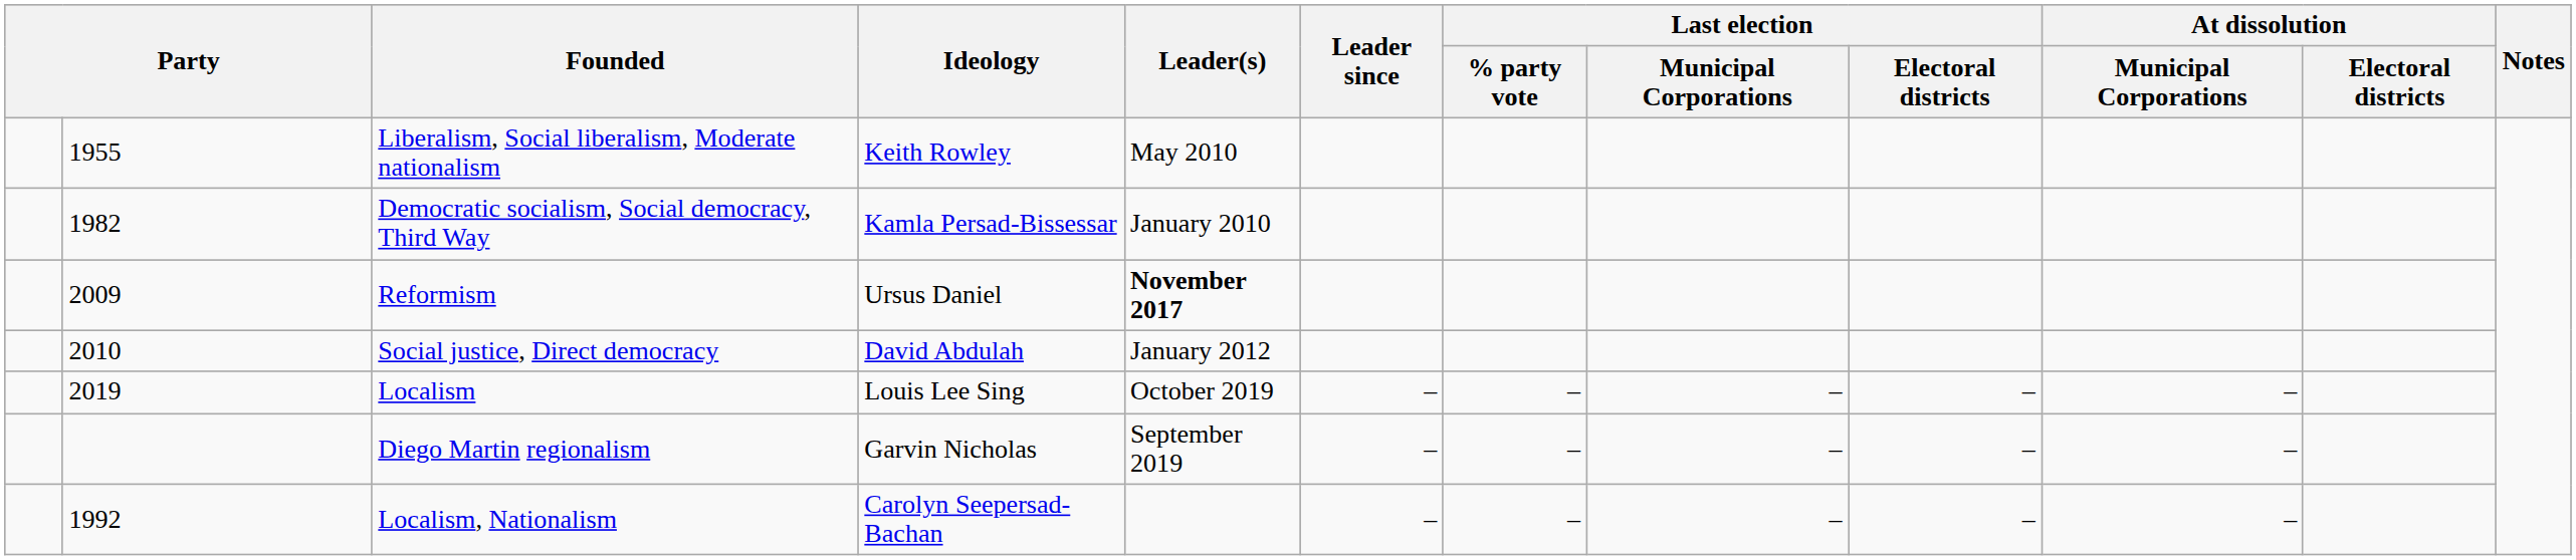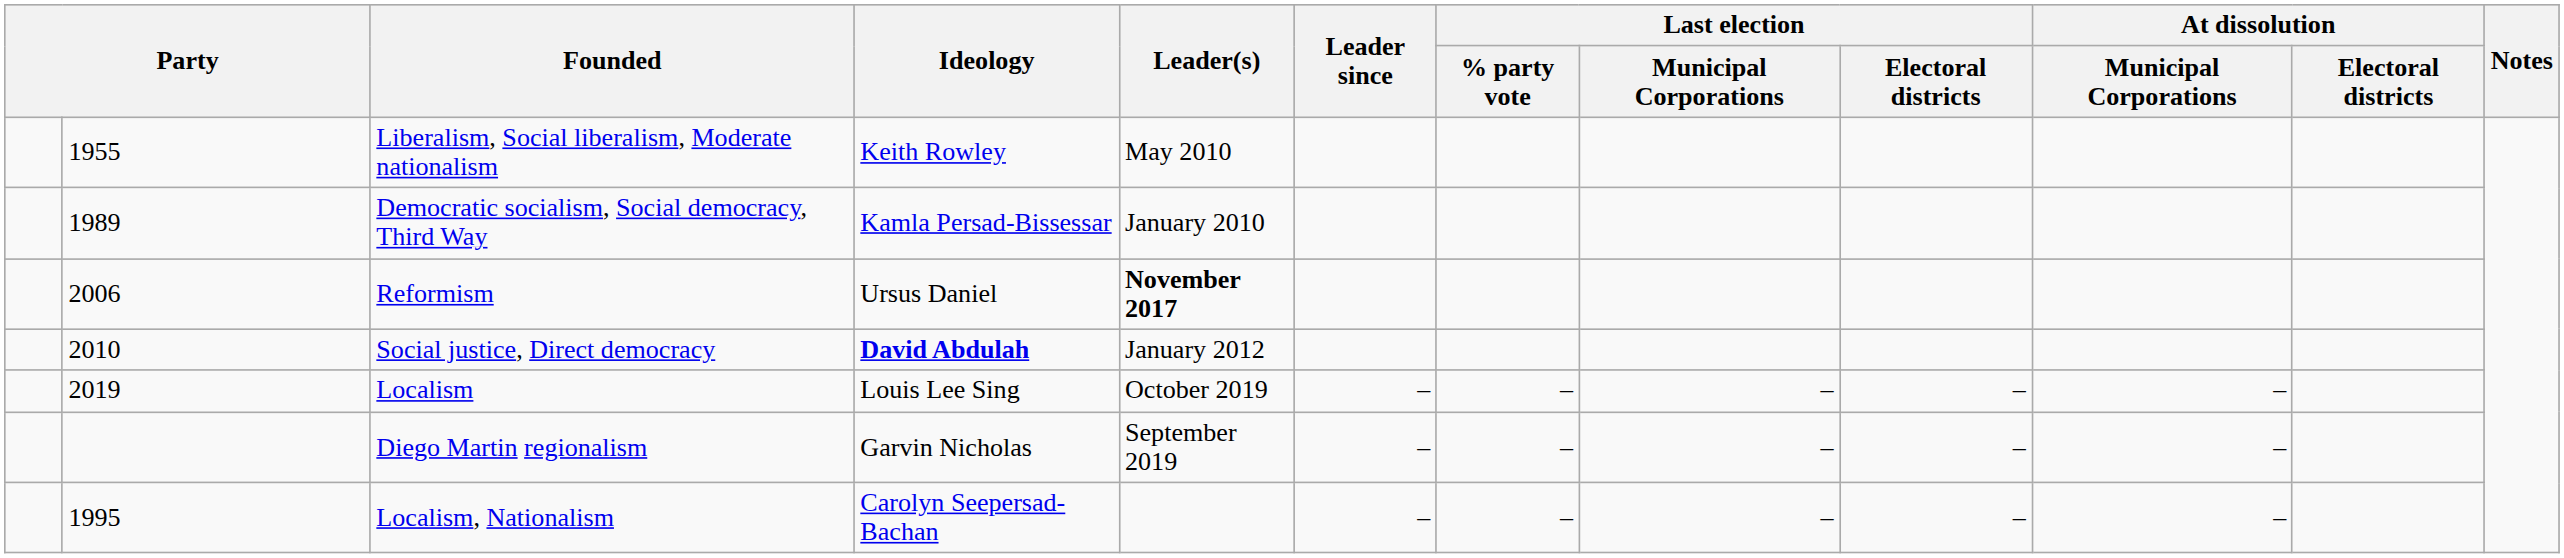Democratic socialism, Social democracy, Third Way | column 2: 1982 -> 1989
Reformism | column 2: 2009 -> 2006
Social justice, Direct democracy | Ideology: normal -> bold
Localism, Nationalism | column 2: 1992 -> 1995
